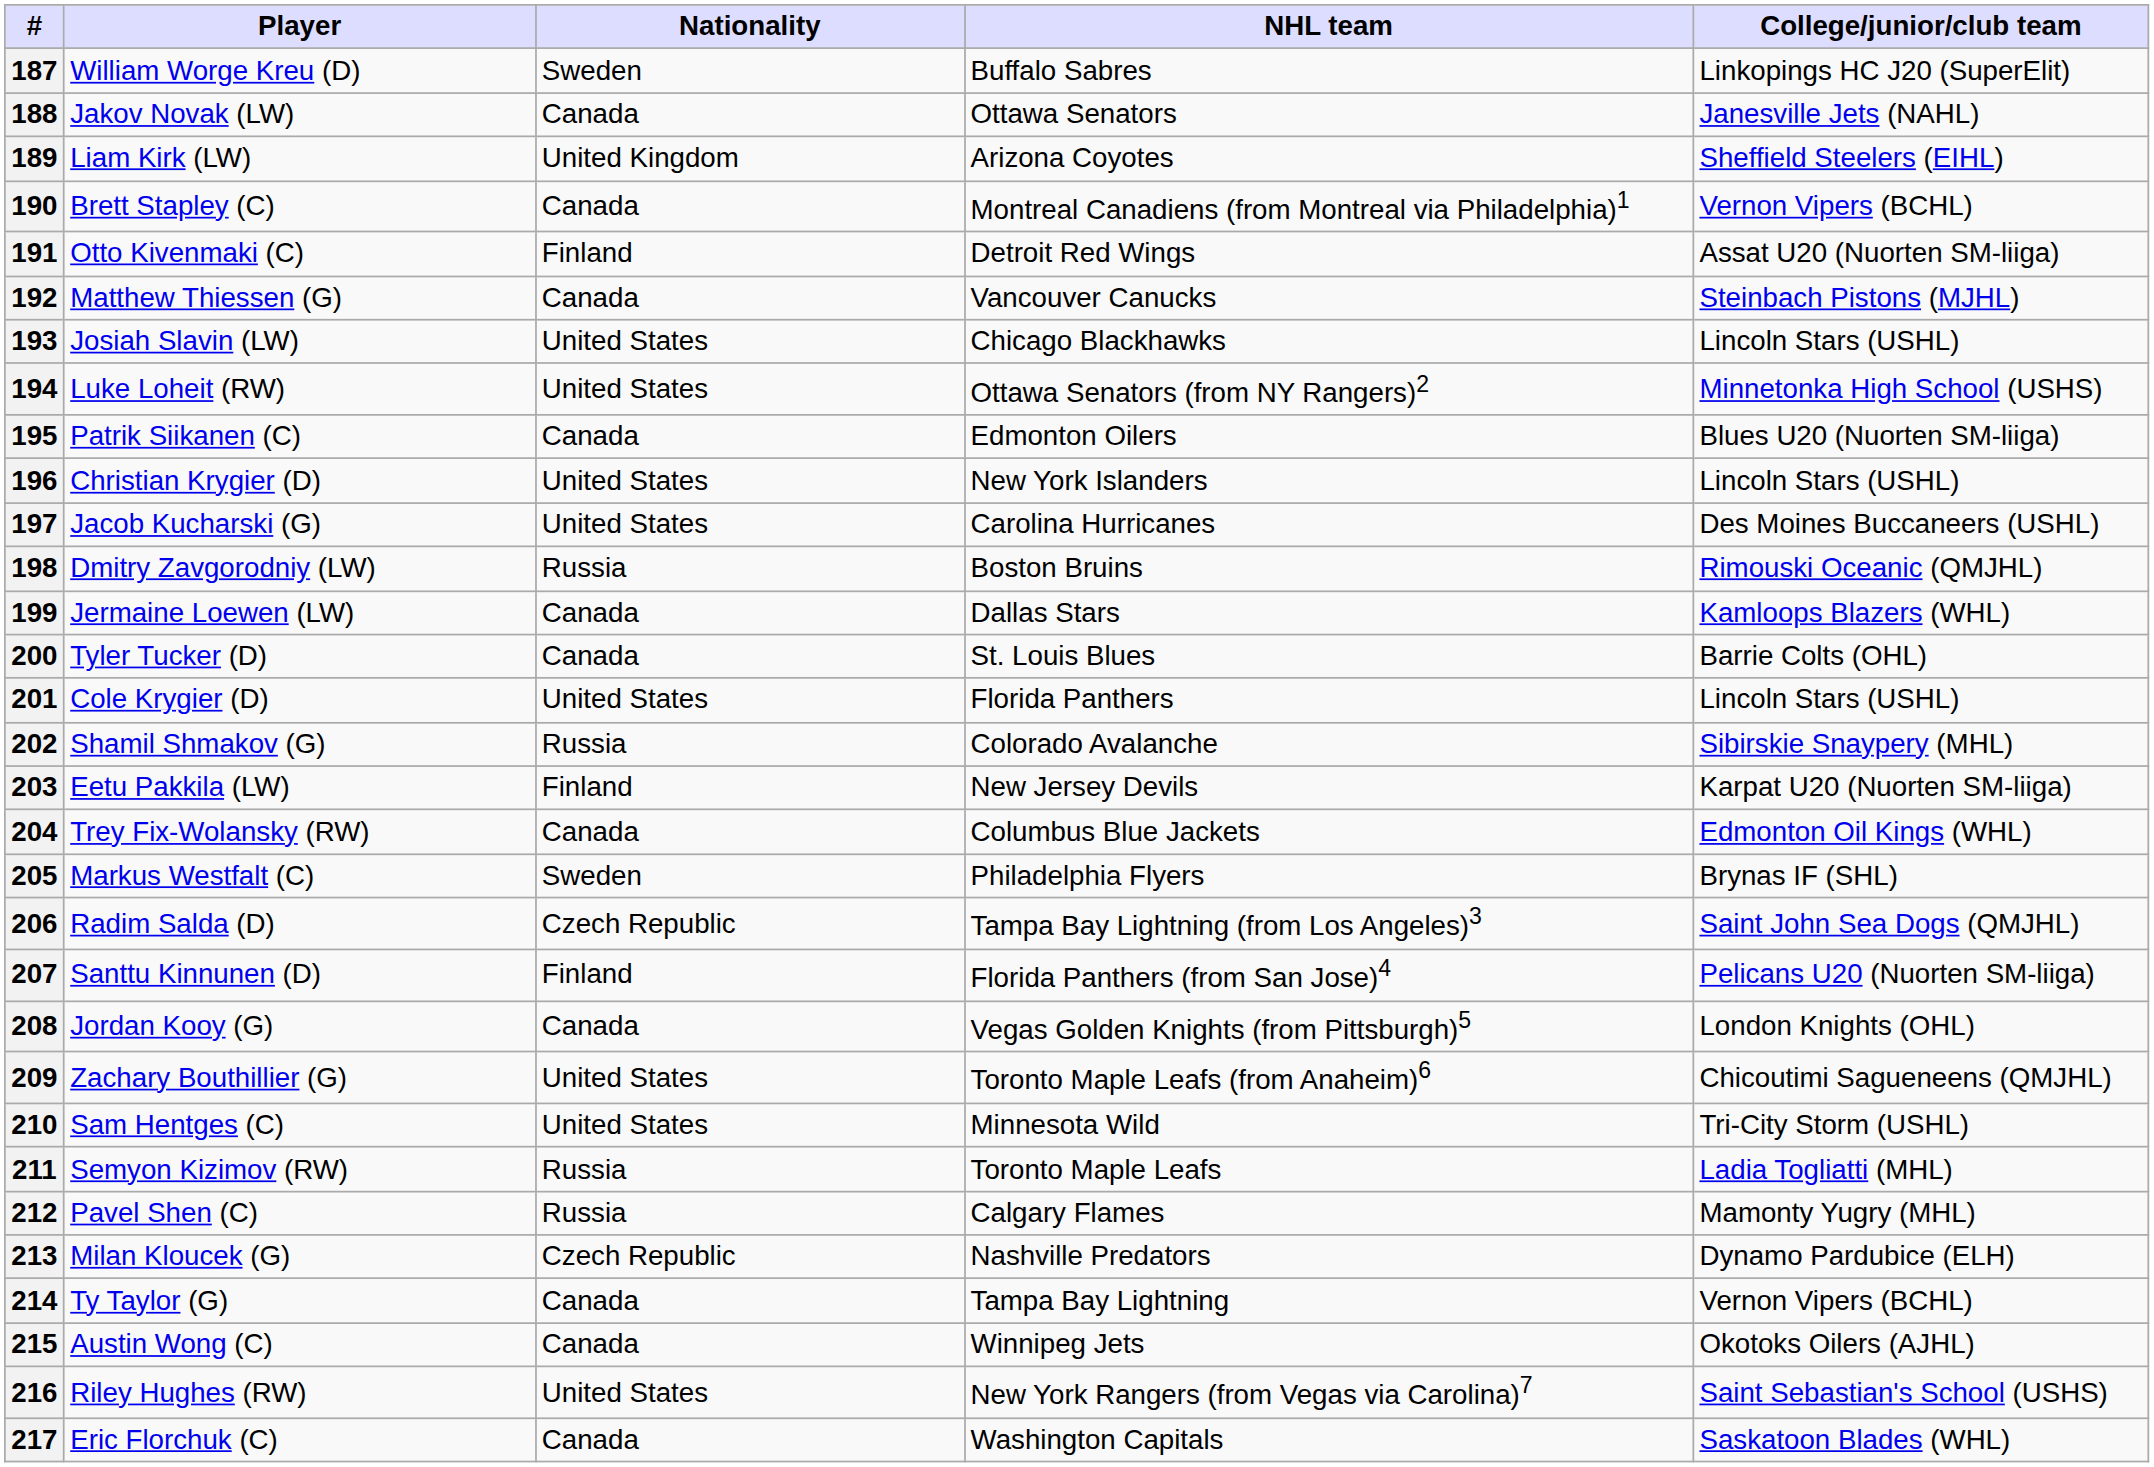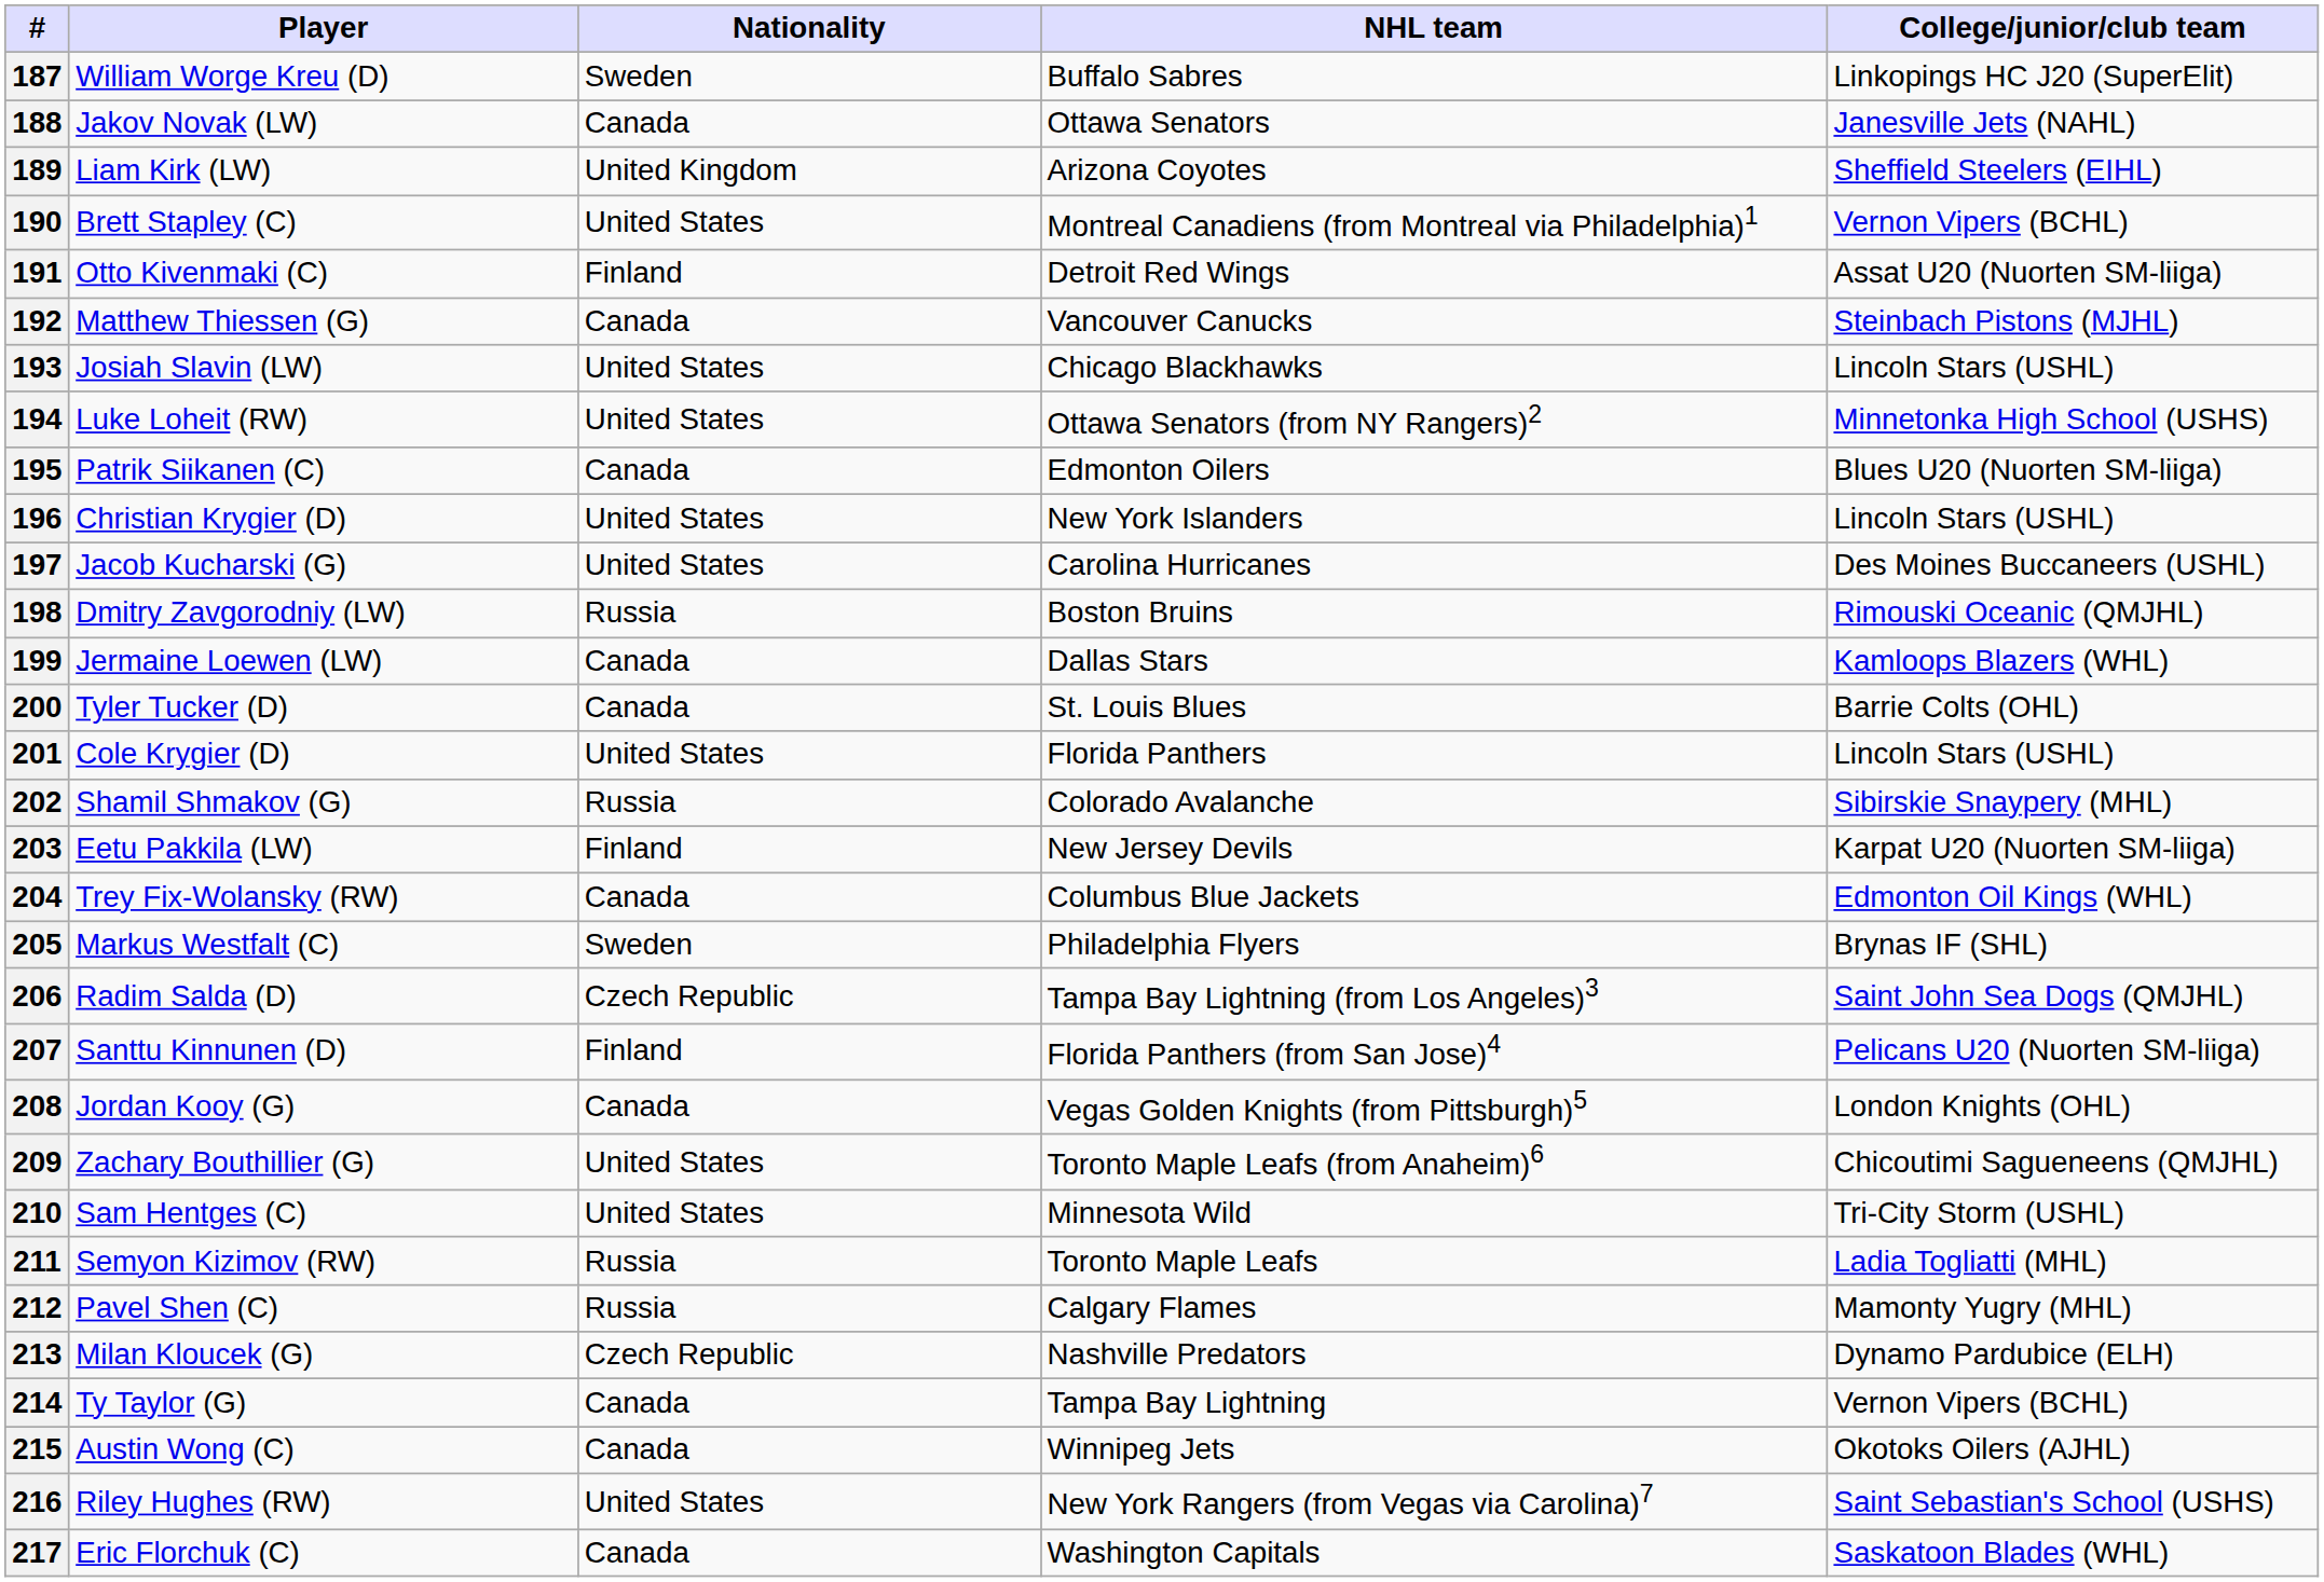190 | Nationality: Canada -> United States
